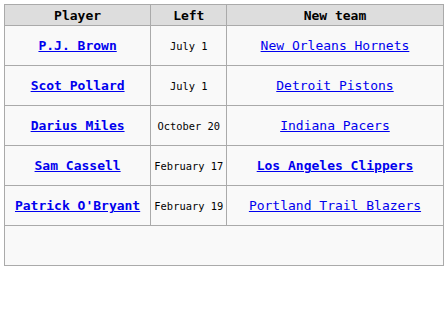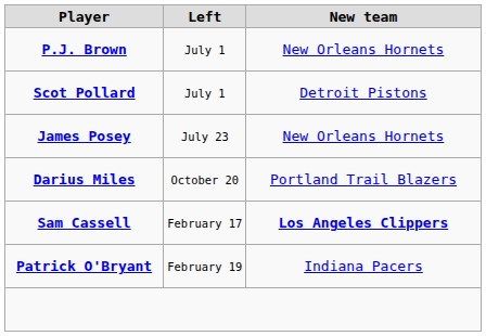+ row: James Posey | July 23 | New Orleans Hornets
Darius Miles | New team: Indiana Pacers -> Portland Trail Blazers
Patrick O'Bryant | New team: Portland Trail Blazers -> Indiana Pacers
